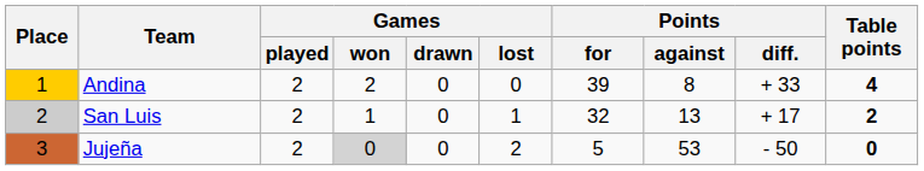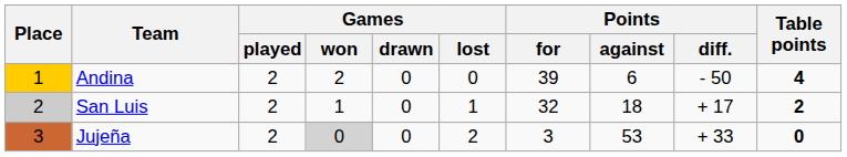Andina | Points / against: 8 -> 6
Andina | Points / diff.: + 33 -> - 50
San Luis | Points / against: 13 -> 18
Jujeña | Points / for: 5 -> 3
Jujeña | Points / diff.: - 50 -> + 33
